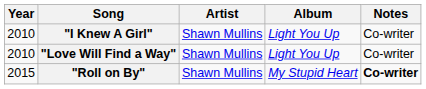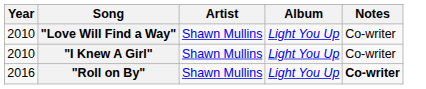rows swapped: "Love Will Find a Way" <-> "I Knew A Girl"
"Roll on By" | Year: 2015 -> 2016
"Roll on By" | Album: My Stupid Heart -> Light You Up
